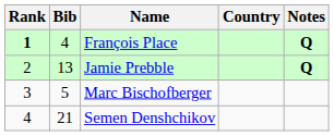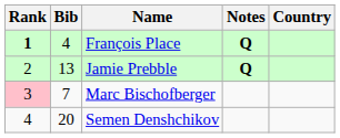columns swapped: Country <-> Notes
Marc Bischofberger | Rank: no background -> pink background
Marc Bischofberger | Bib: 5 -> 7
Semen Denshchikov | Bib: 21 -> 20
